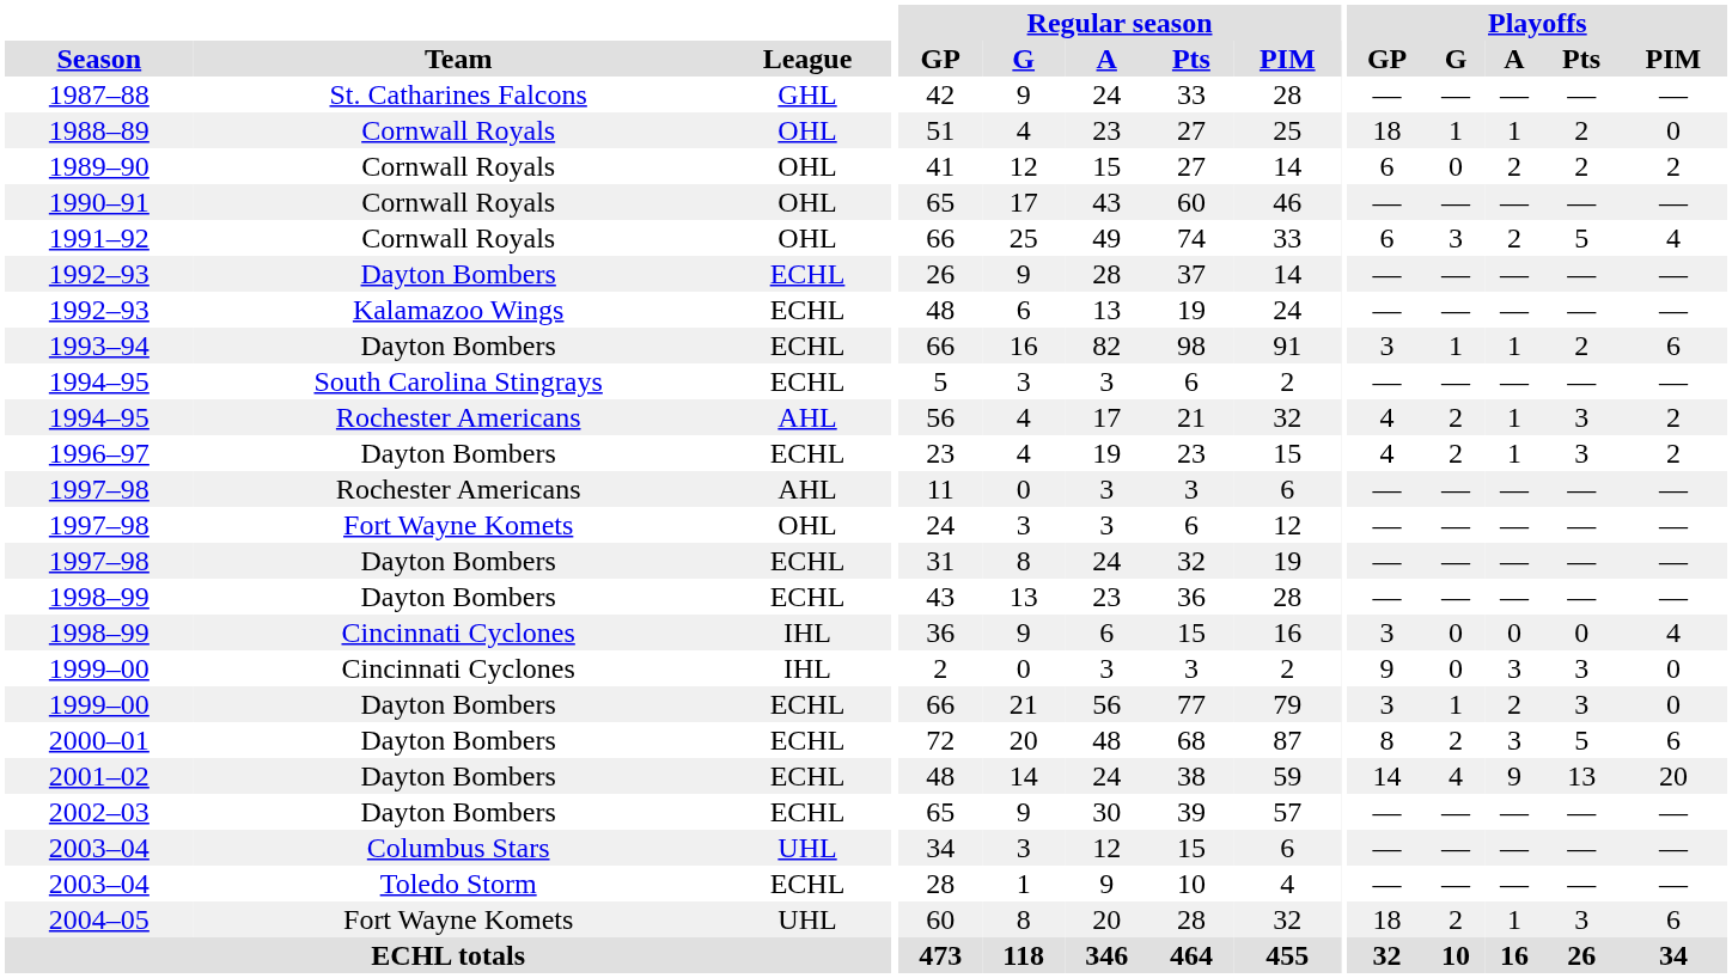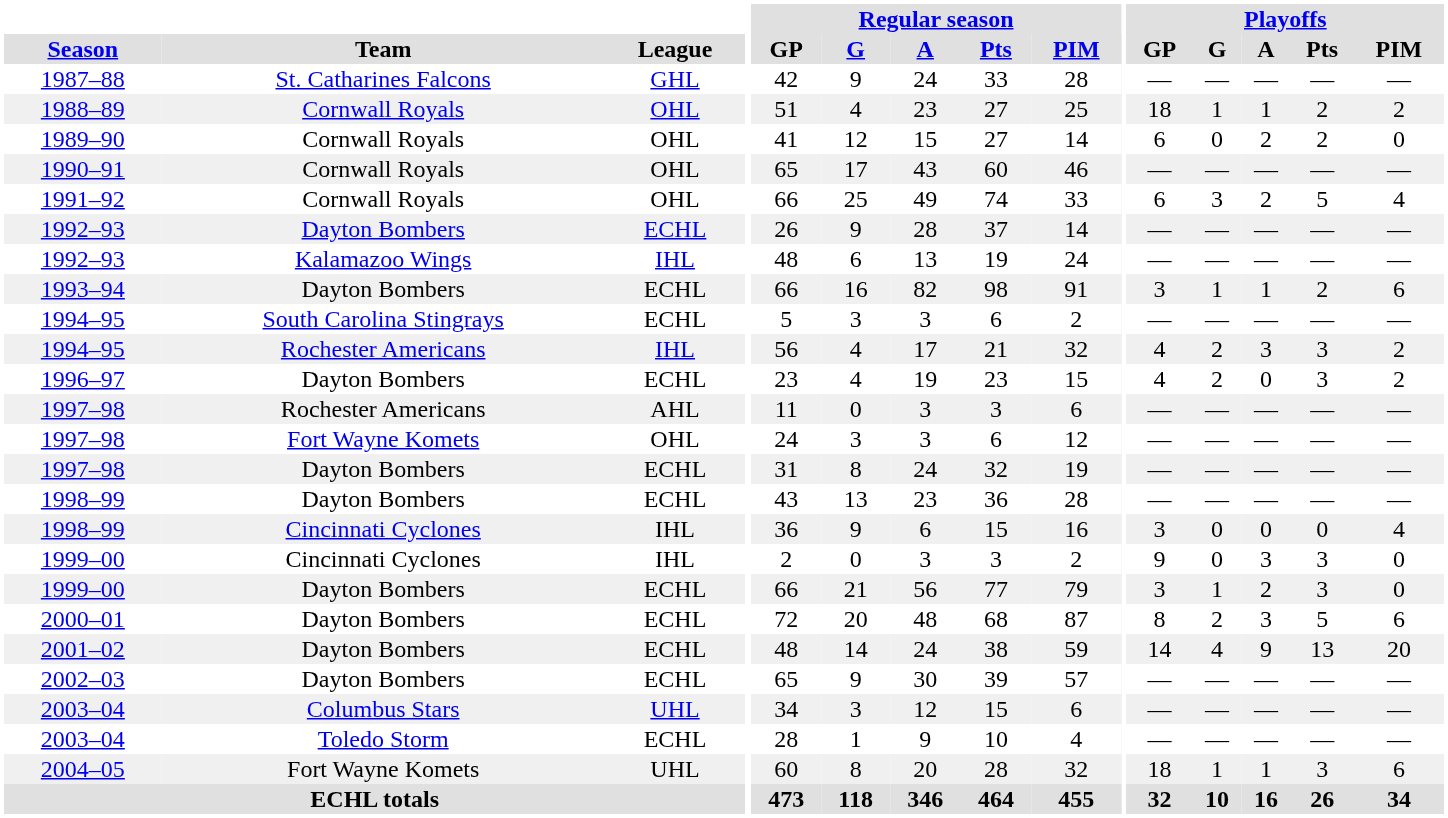1988–89 | Playoffs / PIM: 0 -> 2
1989–90 | Playoffs / PIM: 2 -> 0
1992–93 / Kalamazoo Wings | League: ECHL -> IHL
1994–95 / Rochester Americans | League: AHL -> IHL
1994–95 / Rochester Americans | Playoffs / A: 1 -> 3
1996–97 | Playoffs / A: 1 -> 0
2004–05 | Playoffs / G: 2 -> 1
